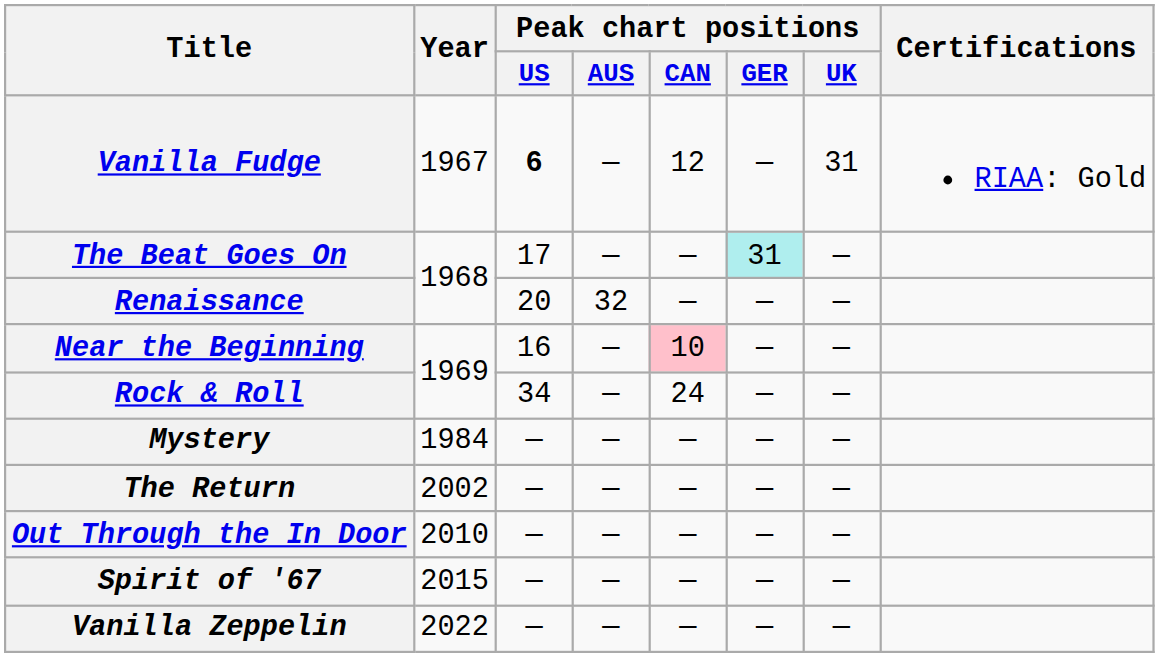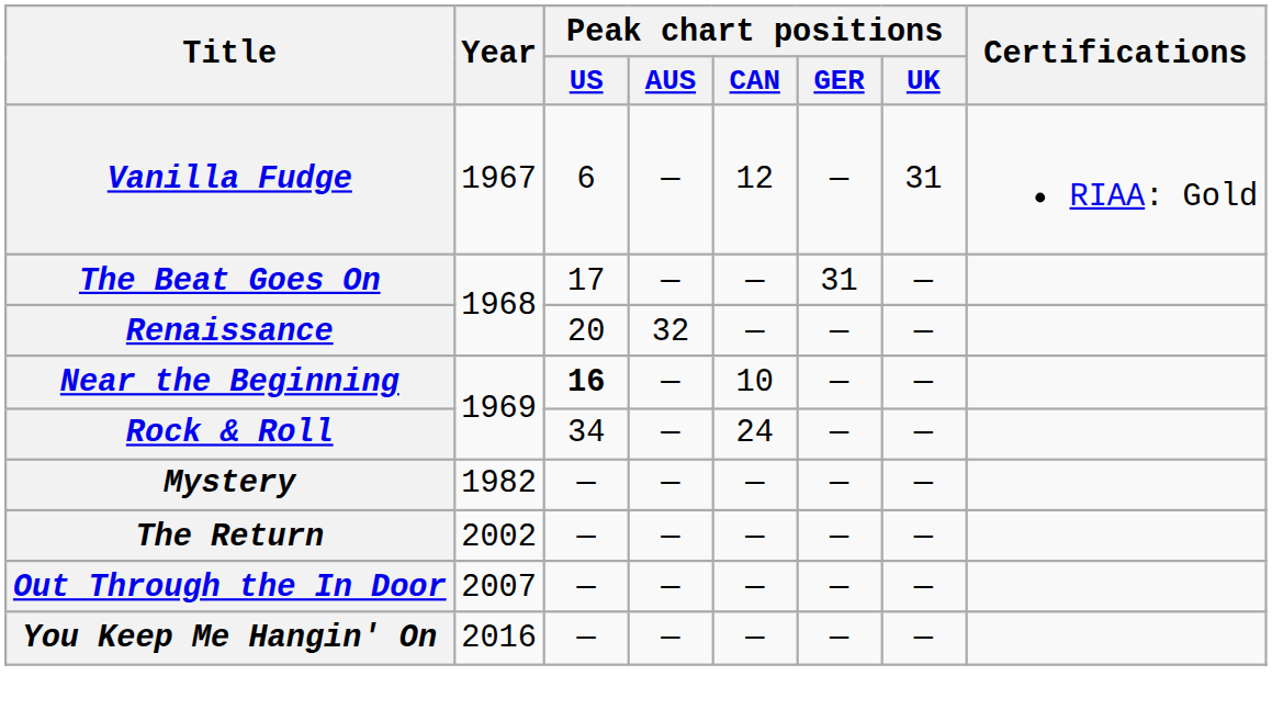Vanilla Fudge | Peak chart positions / US: bold -> normal
The Beat Goes On | Peak chart positions / GER: paleturquoise background -> no background
Near the Beginning | Peak chart positions / US: normal -> bold
Near the Beginning | Peak chart positions / CAN: pink background -> no background
Mystery | Year: 1984 -> 1982
Out Through the In Door | Year: 2010 -> 2007
- row: Spirit of '67 | 2015 | — | — | — | — | —
+ row: You Keep Me Hangin' On | 2016 | — | — | — | — | —
- row: Vanilla Zeppelin | 2022 | — | — | — | — | —
